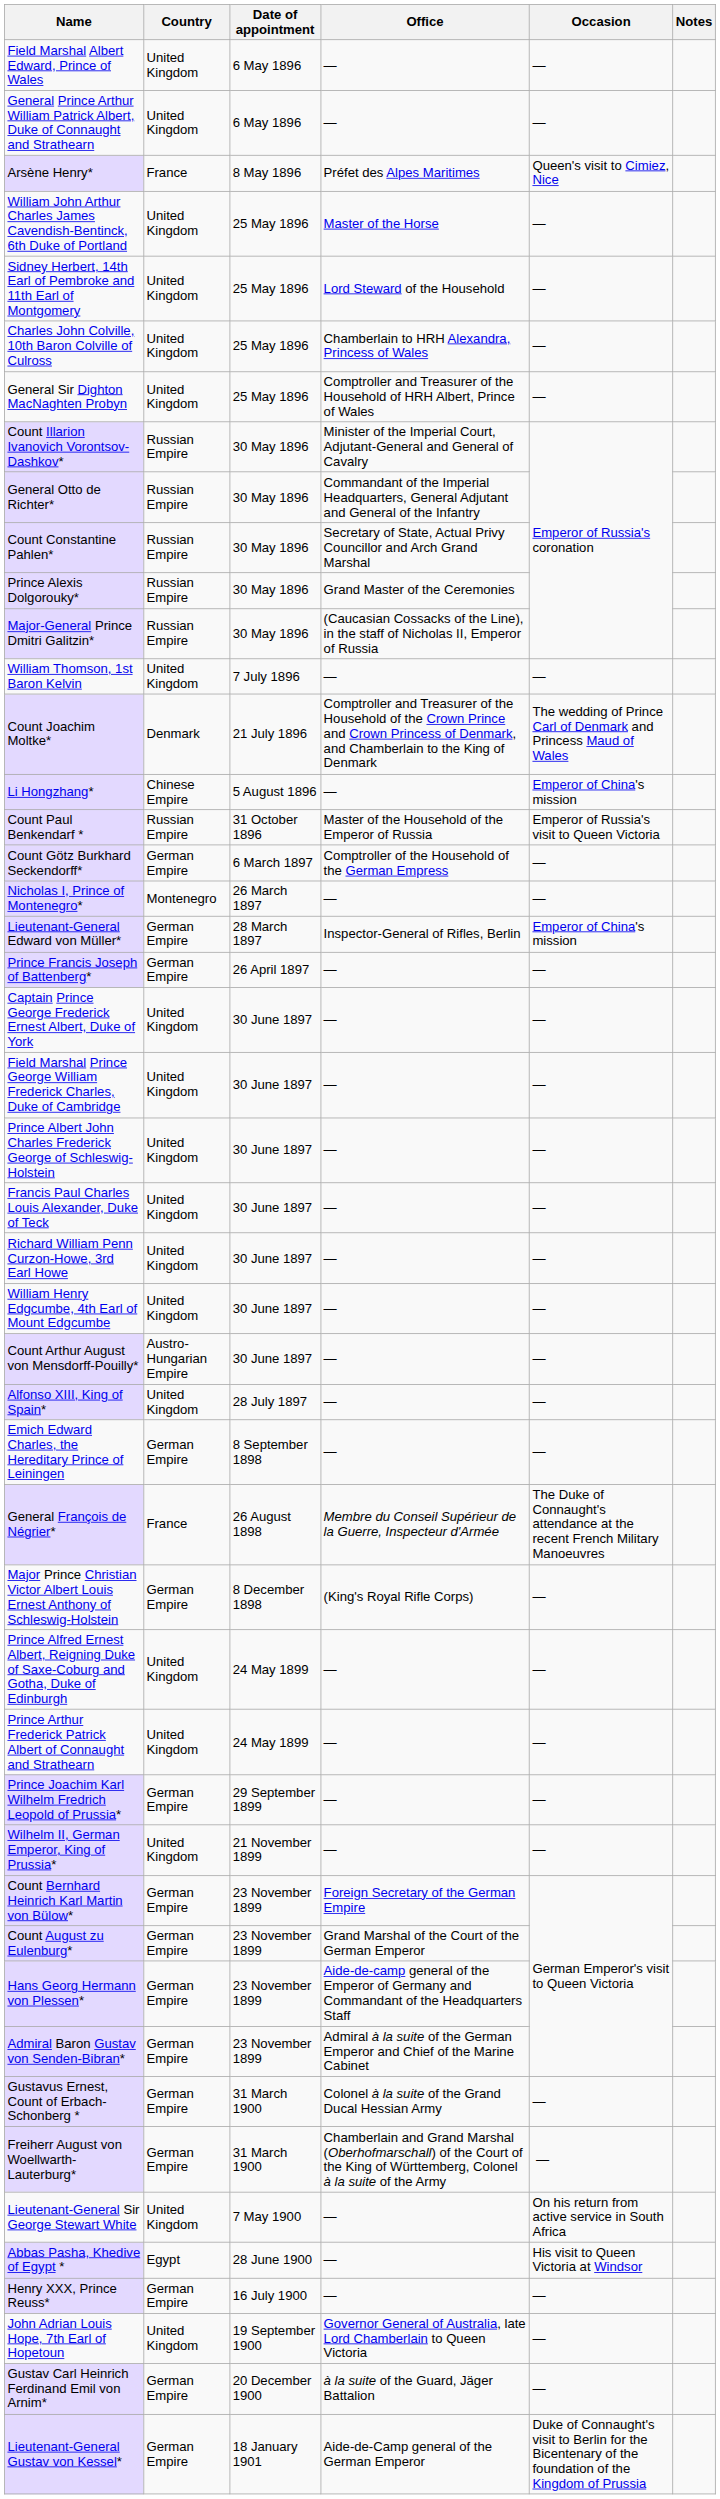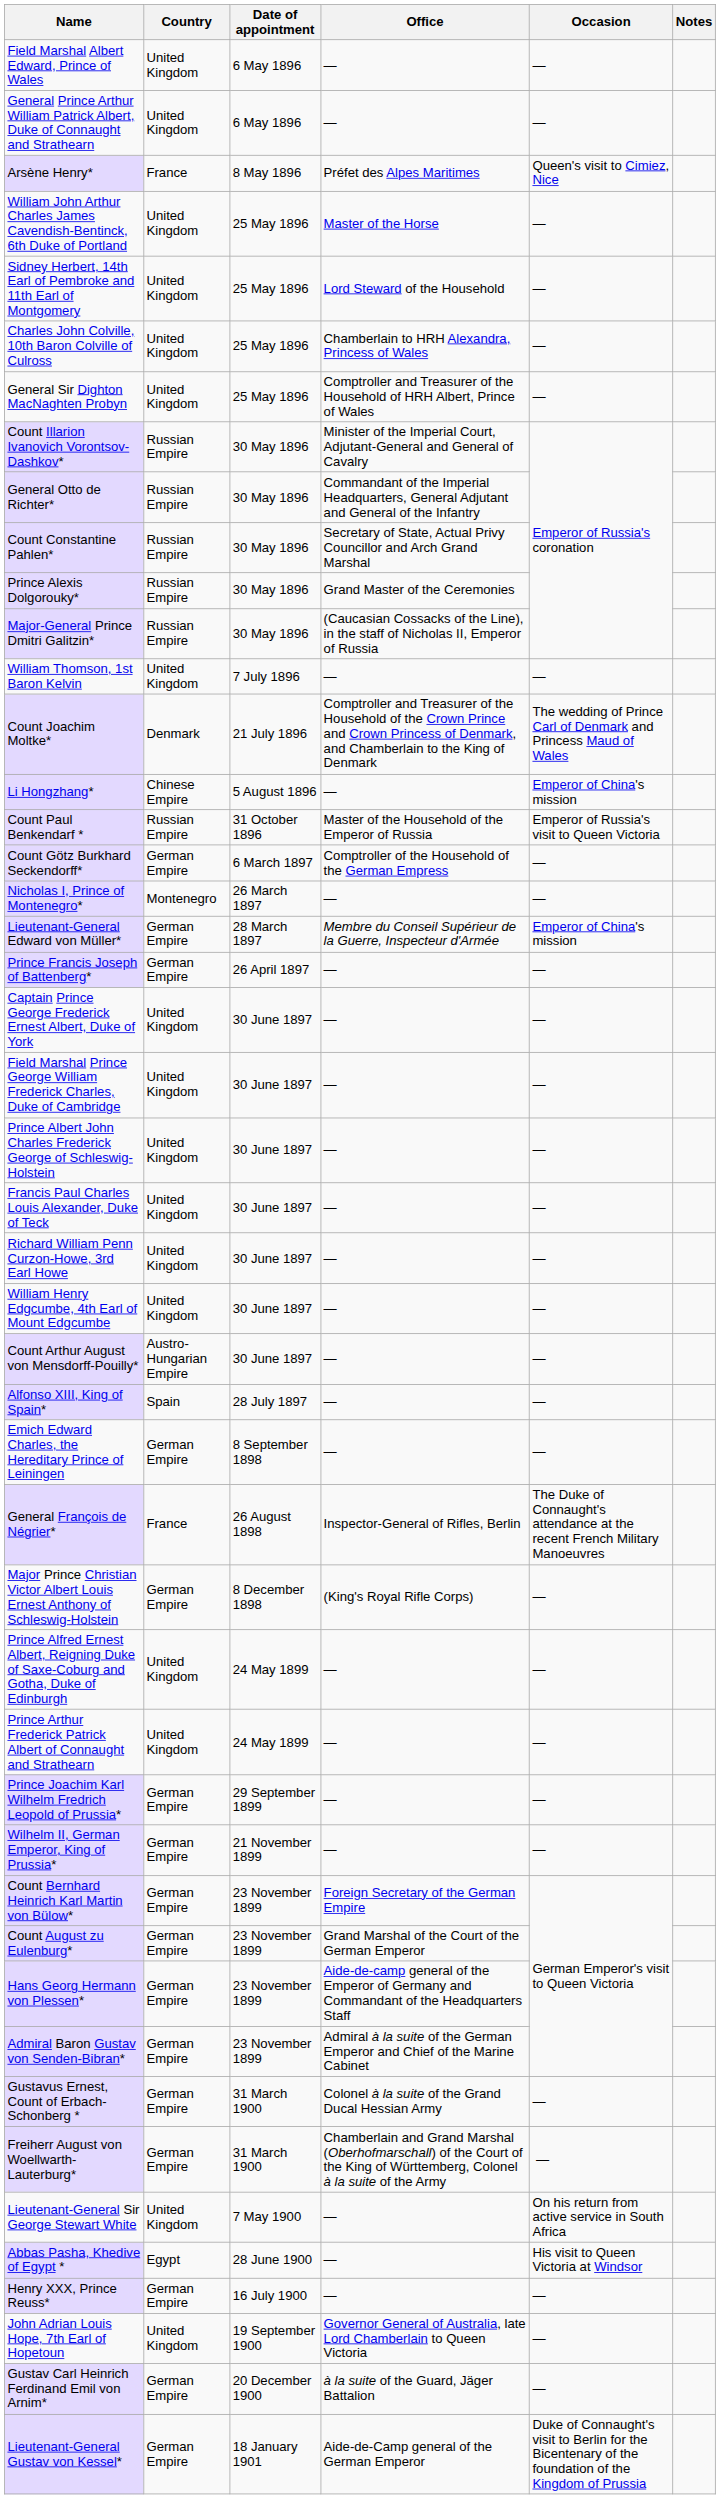Lieutenant-General Edward von Müller* | Office: Inspector-General of Rifles, Berlin -> Membre du Conseil Supérieur de la Guerre, Inspecteur d'Armée
Alfonso XIII, King of Spain* | Country: United Kingdom -> Spain
General François de Négrier* | Office: Membre du Conseil Supérieur de la Guerre, Inspecteur d'Armée -> Inspector-General of Rifles, Berlin
Wilhelm II, German Emperor, King of Prussia* | Country: United Kingdom -> German Empire
